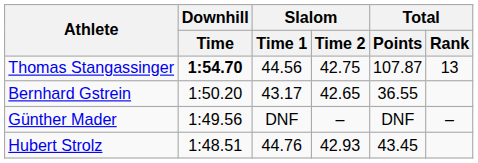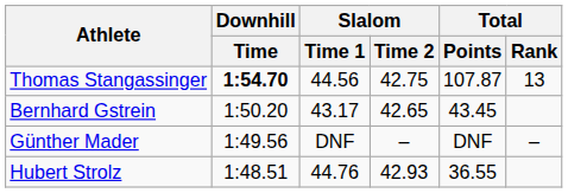Bernhard Gstrein | Total / Points: 36.55 -> 43.45
Hubert Strolz | Total / Points: 43.45 -> 36.55
